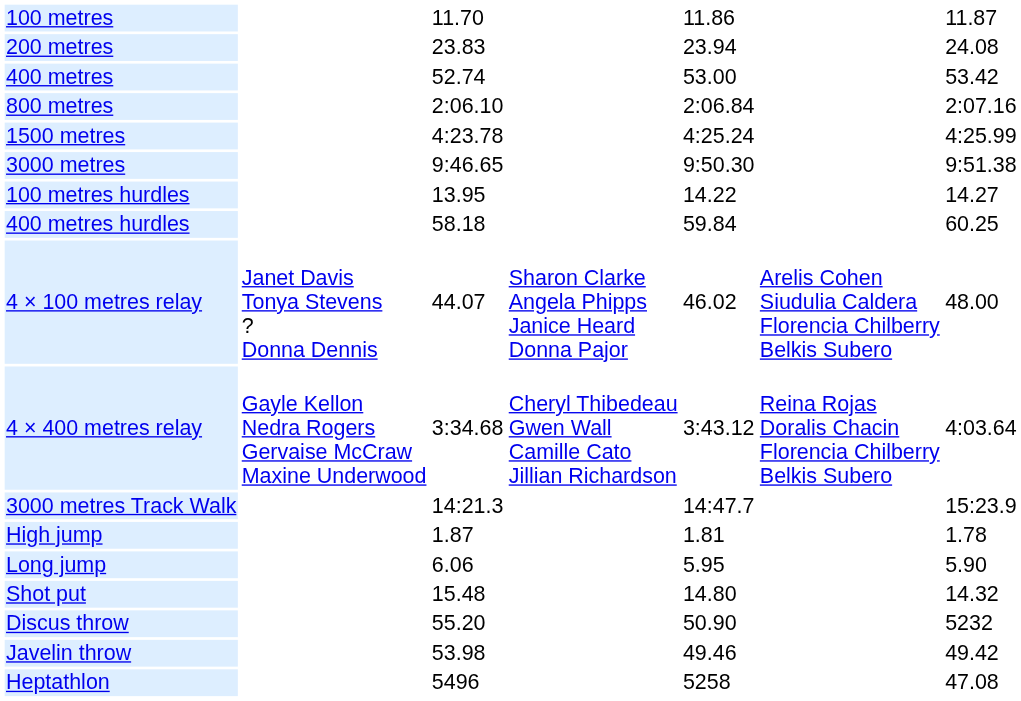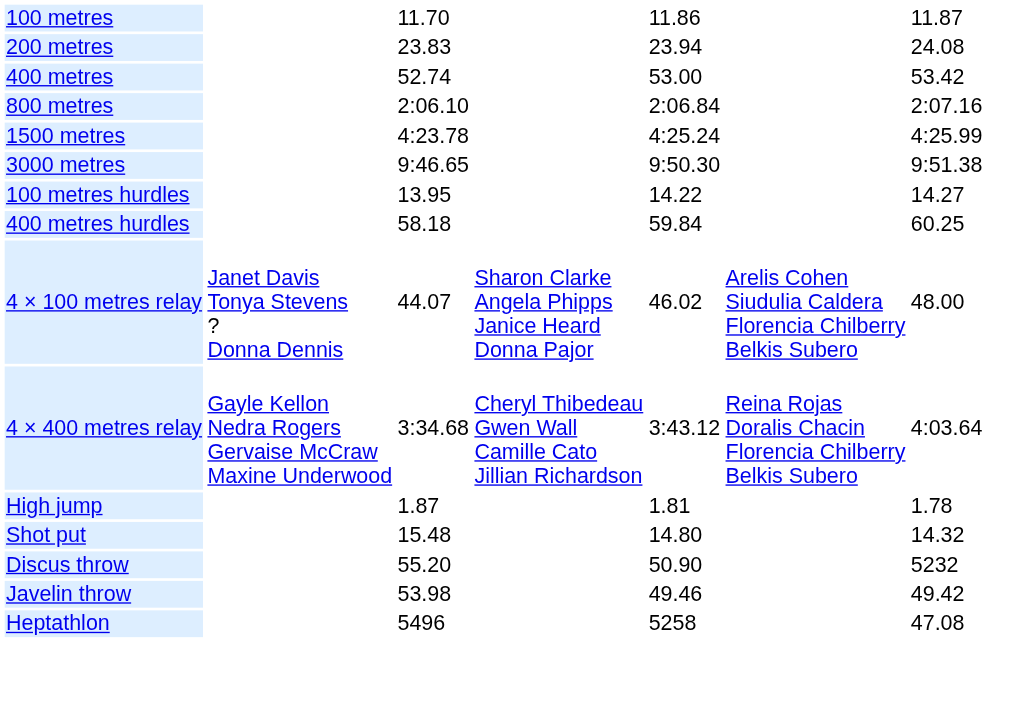- row: 3000 metres Track Walk | 14:21.3 | 14:47.7 | 15:23.9
- row: Long jump | 6.06 | 5.95 | 5.90
